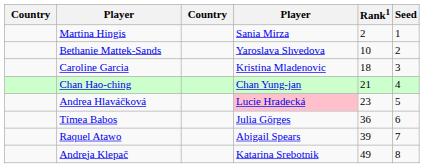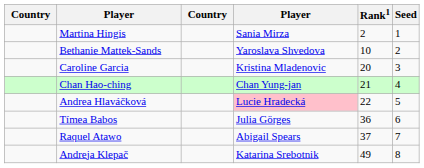Caroline Garcia | Rank1: 18 -> 20
Andrea Hlaváčková | Rank1: 23 -> 22
Raquel Atawo | Rank1: 39 -> 37
